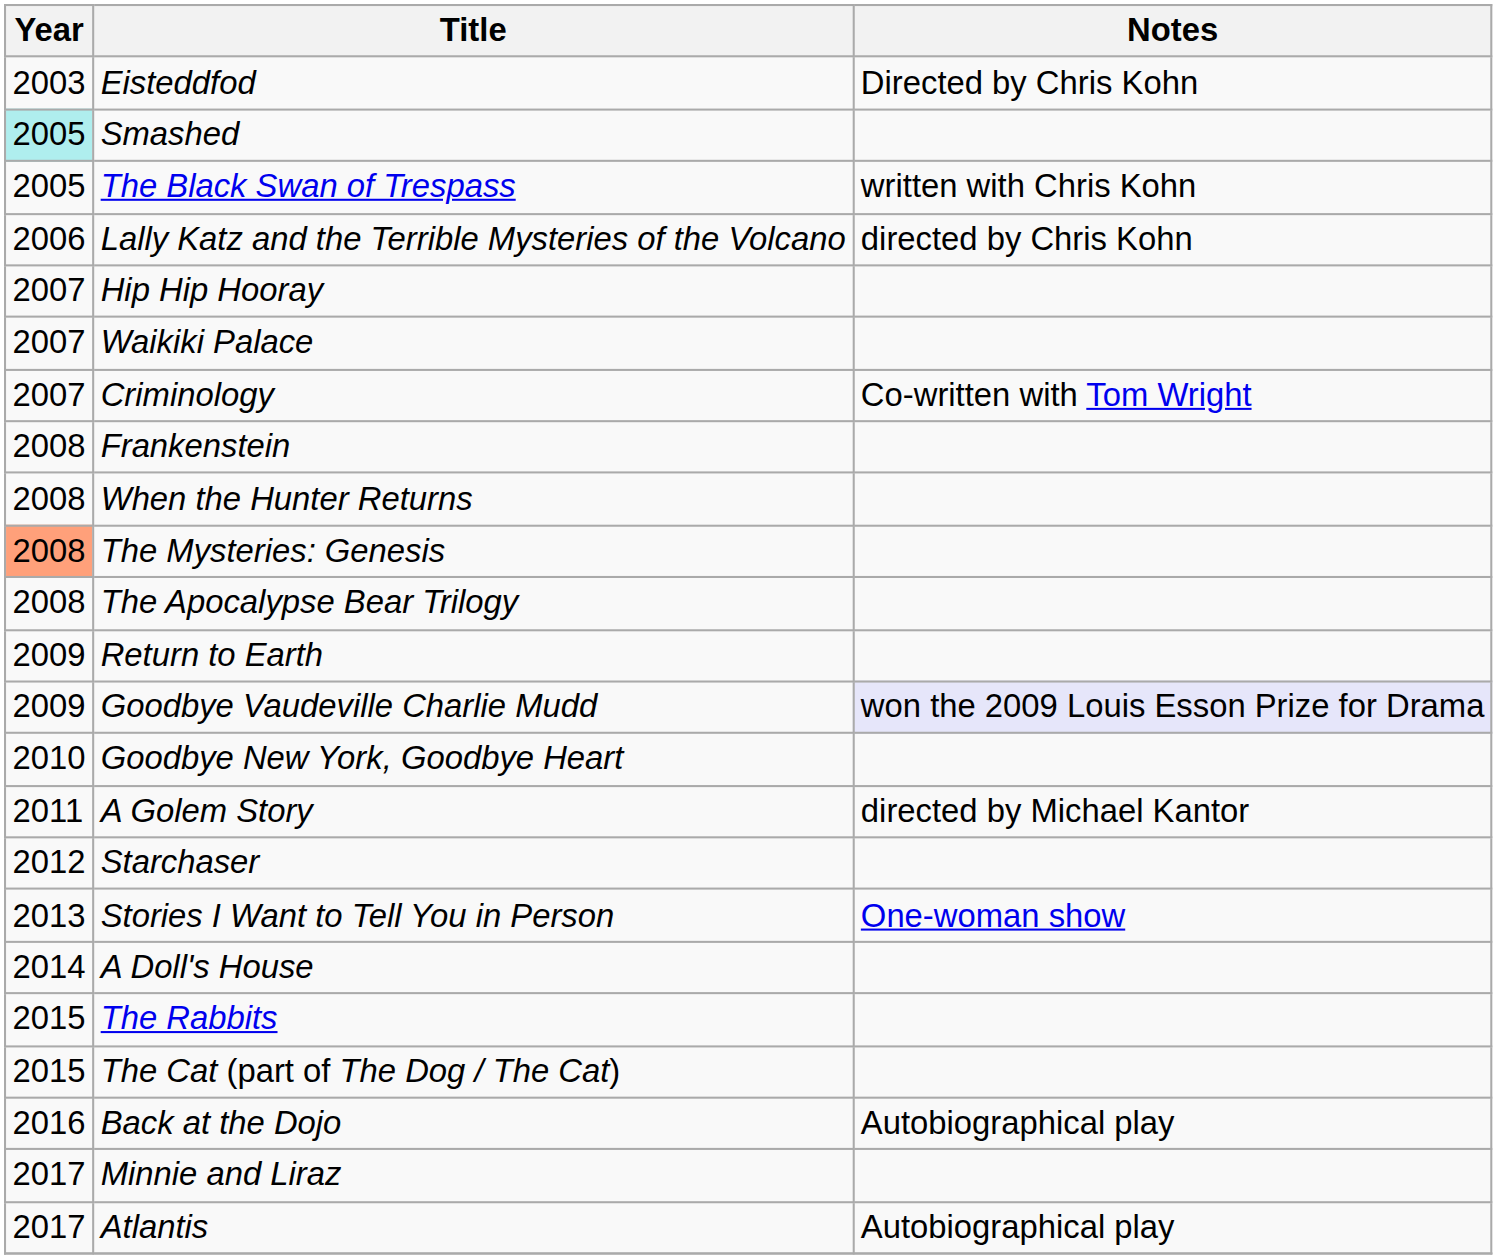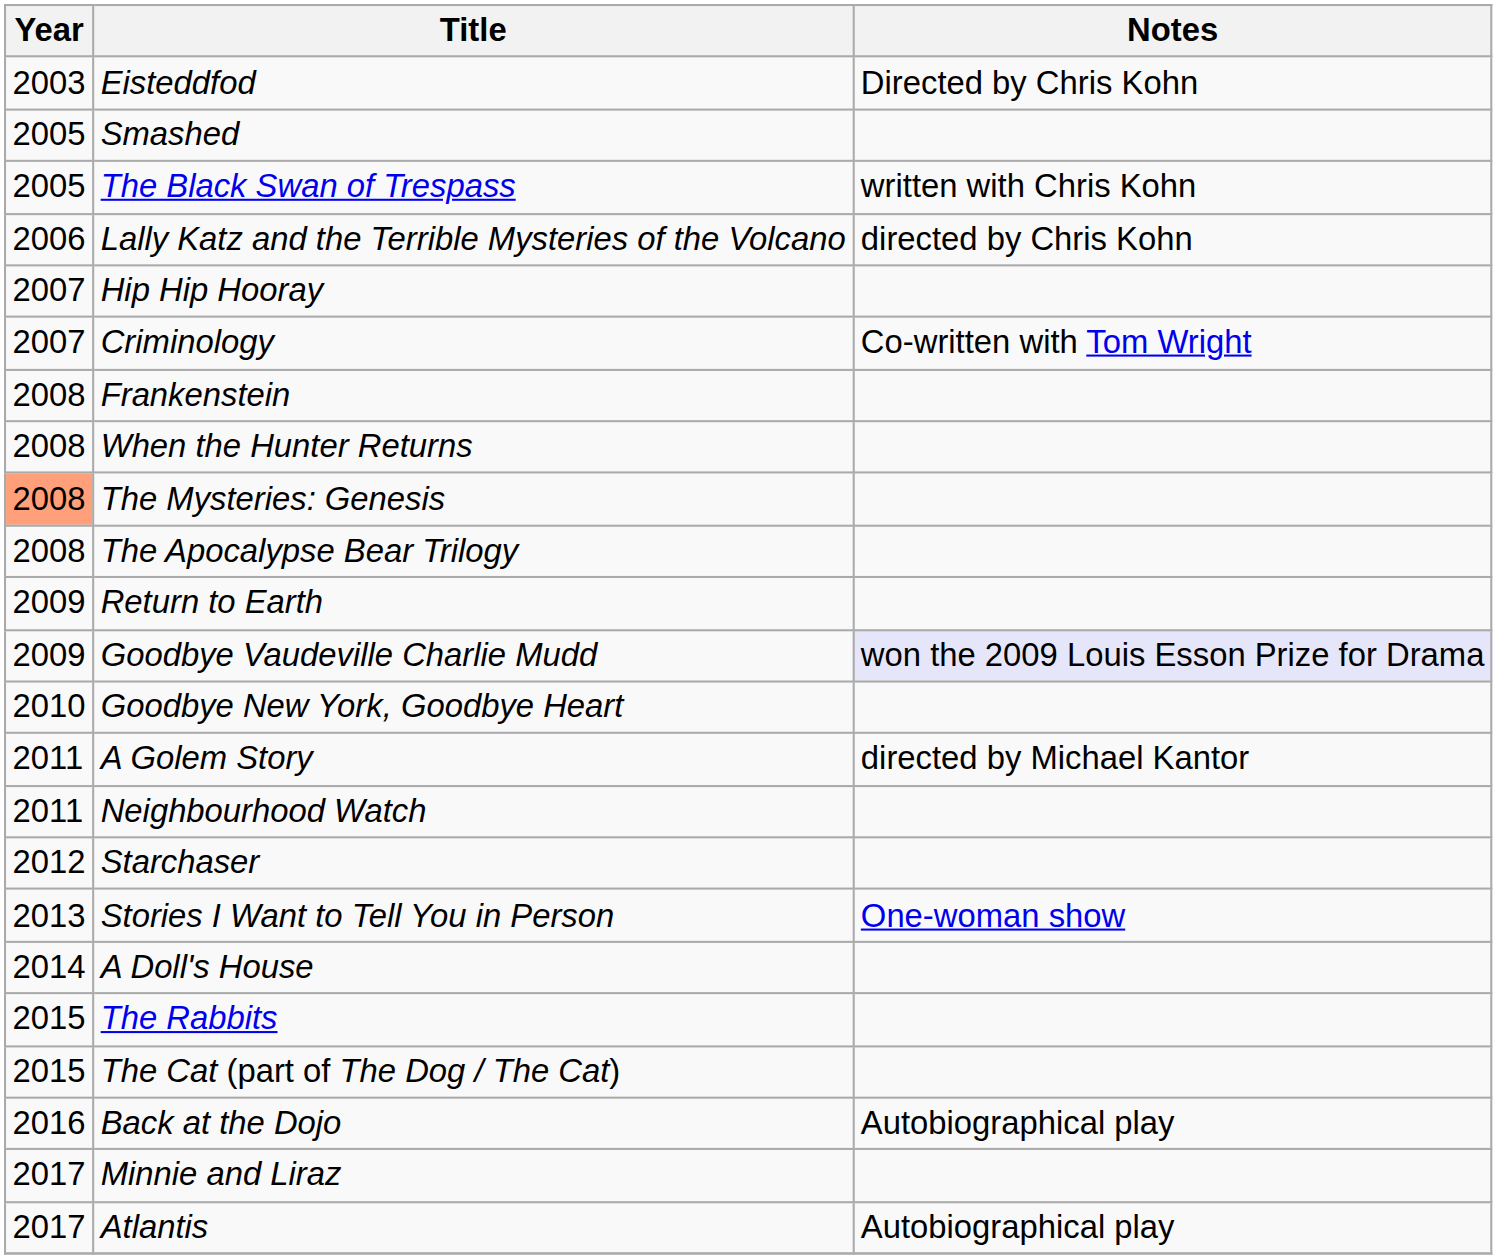Smashed | Year: paleturquoise background -> no background
- row: 2007 | Waikiki Palace
+ row: 2011 | Neighbourhood Watch
